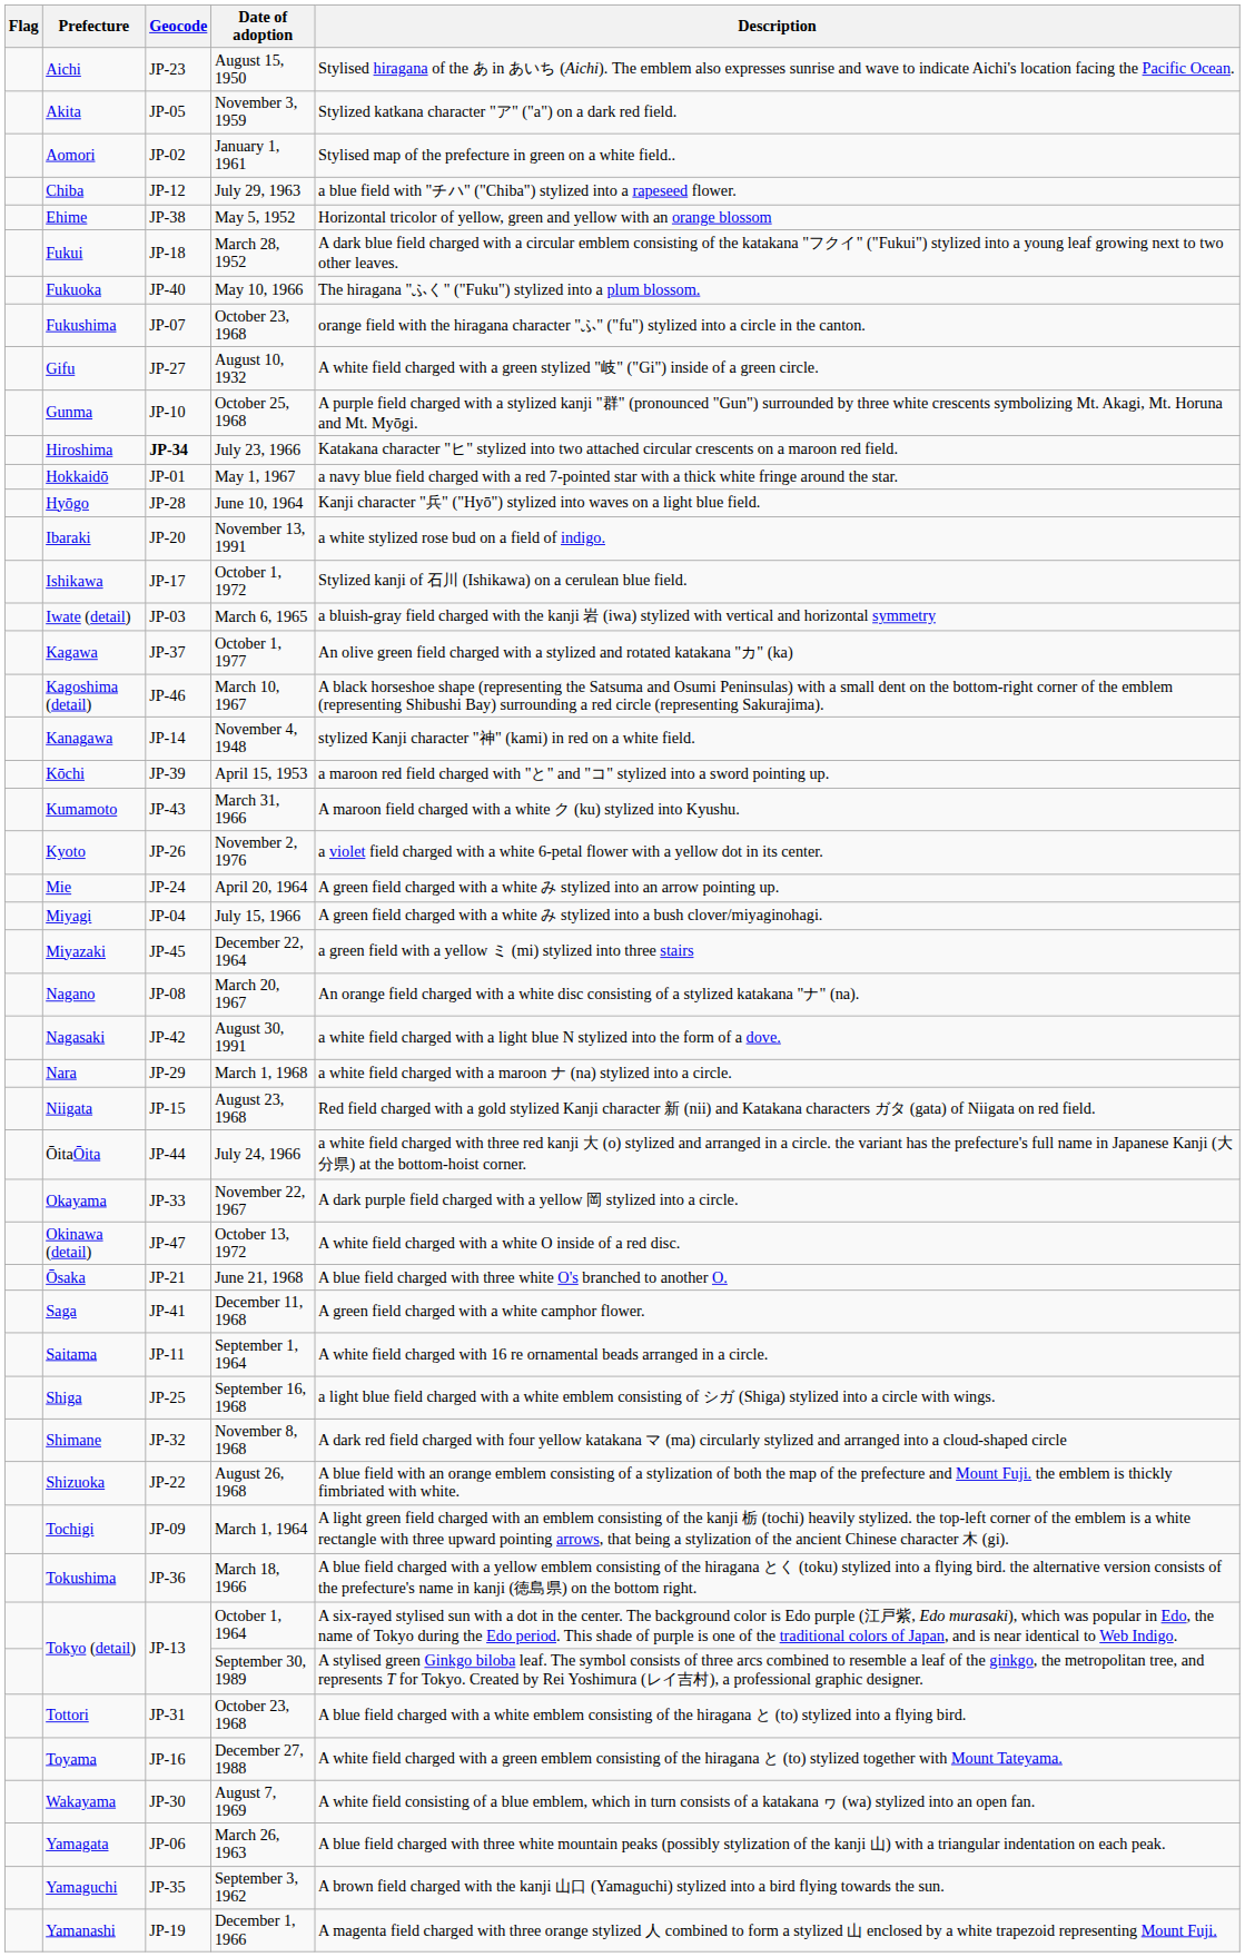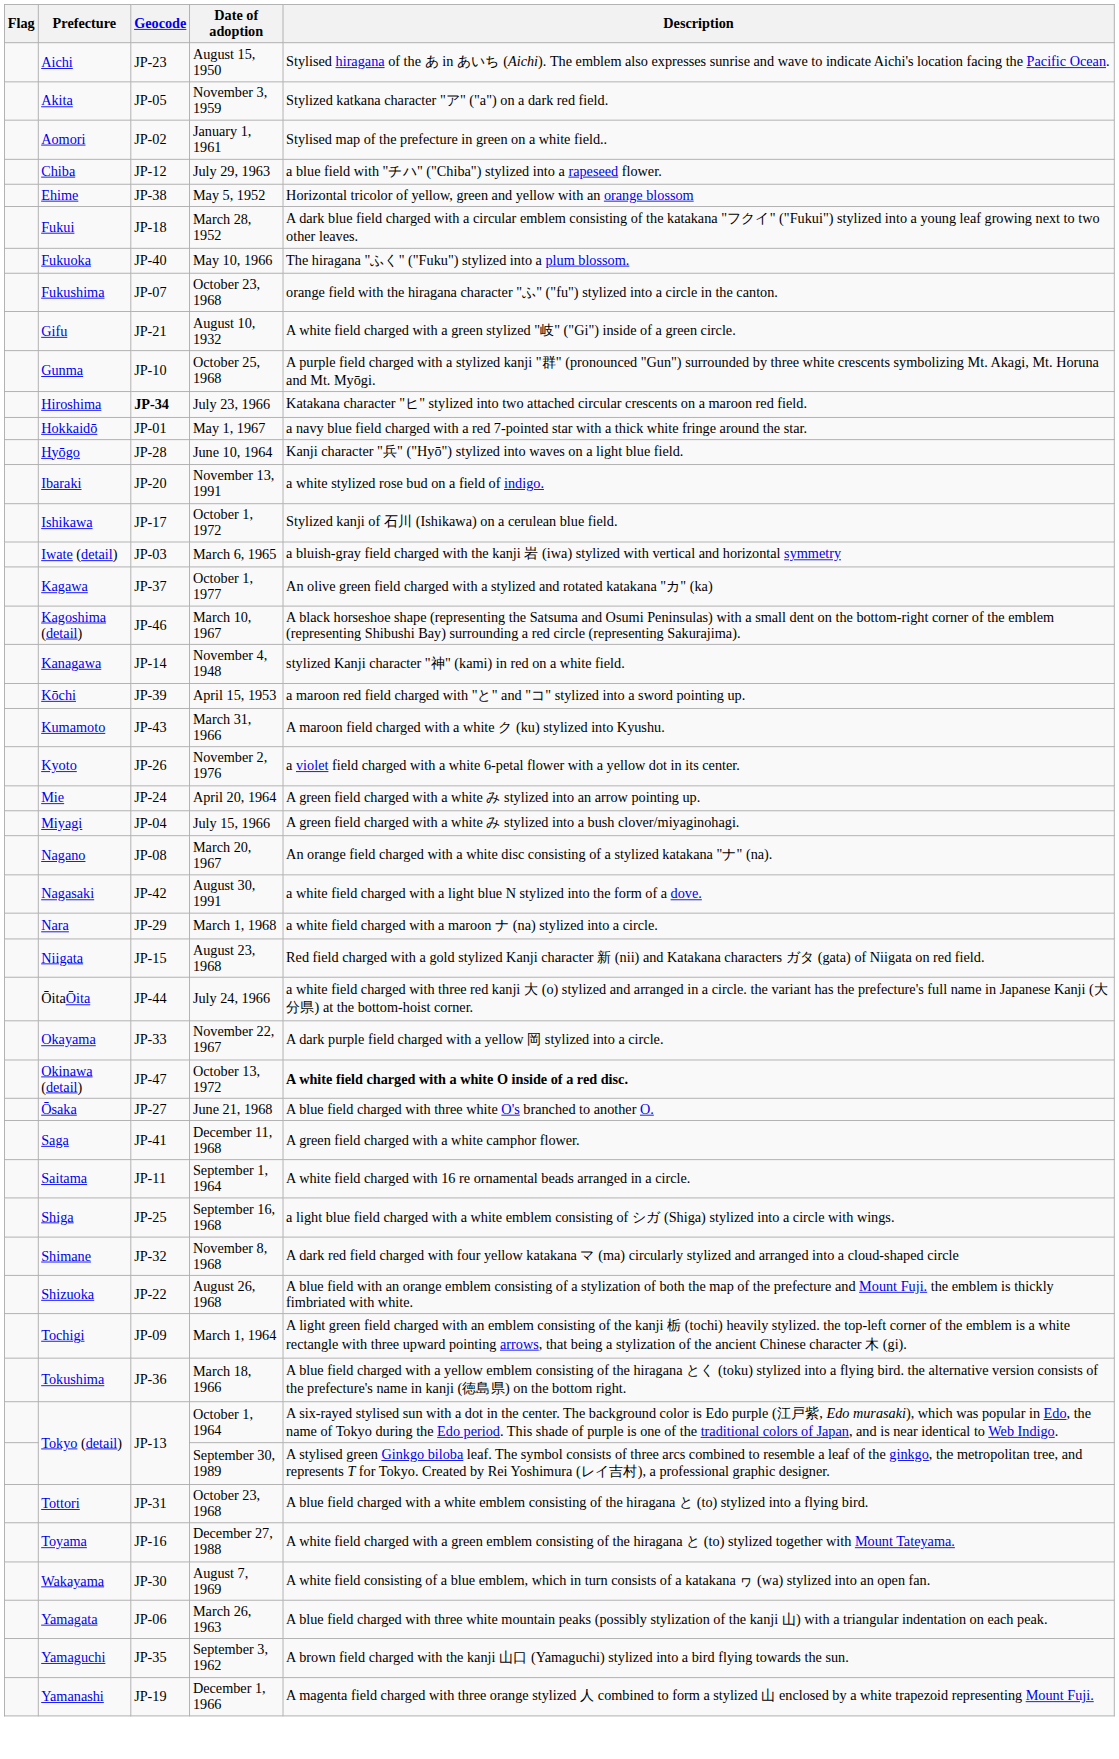Gifu | Geocode: JP-27 -> JP-21
- row: Miyazaki | JP-45 | December 22, 1964 | a green field with a yellow ミ (mi) stylized into three stairs
Okinawa (detail) | Description: normal -> bold
Ōsaka | Geocode: JP-21 -> JP-27
